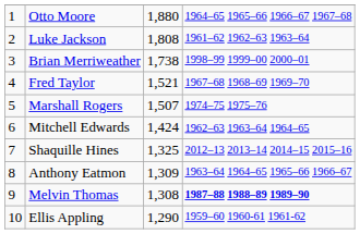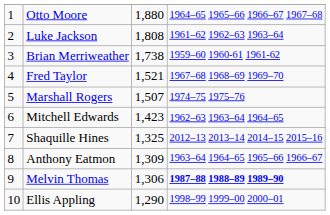Brian Merriweather | column 4: 1998–99 1999–00 2000–01 -> 1959–60 1960-61 1961-62
Mitchell Edwards | column 3: 1,424 -> 1,423
Melvin Thomas | column 3: 1,308 -> 1,306
Ellis Appling | column 4: 1959–60 1960-61 1961-62 -> 1998–99 1999–00 2000–01
